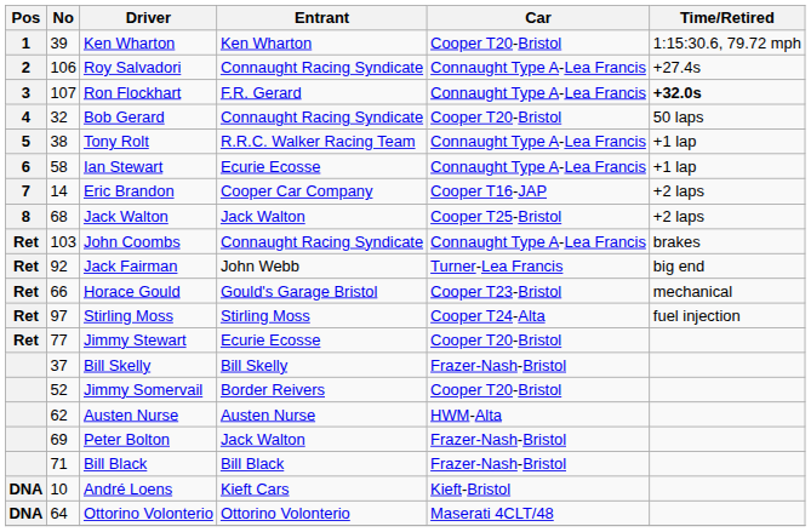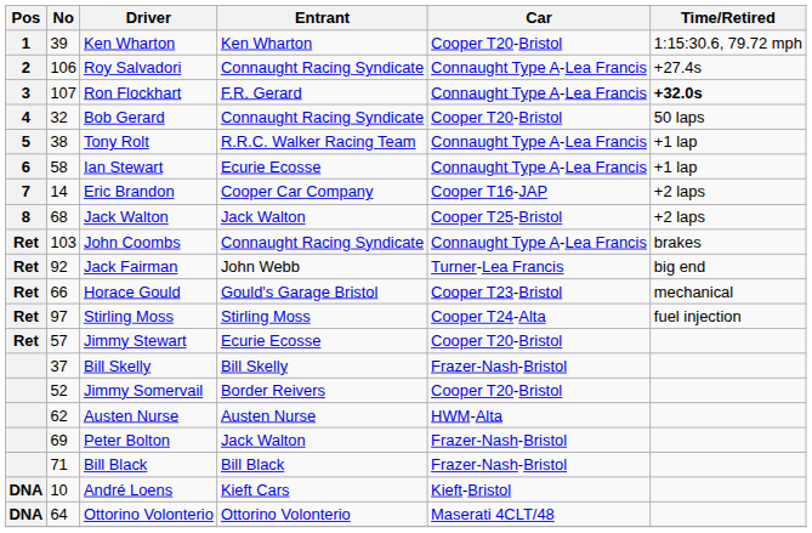Jimmy Stewart | No: 77 -> 57
